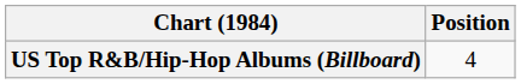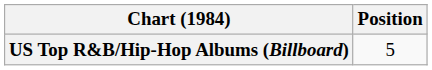US Top R&B/Hip-Hop Albums (Billboard) | Position: 4 -> 5
